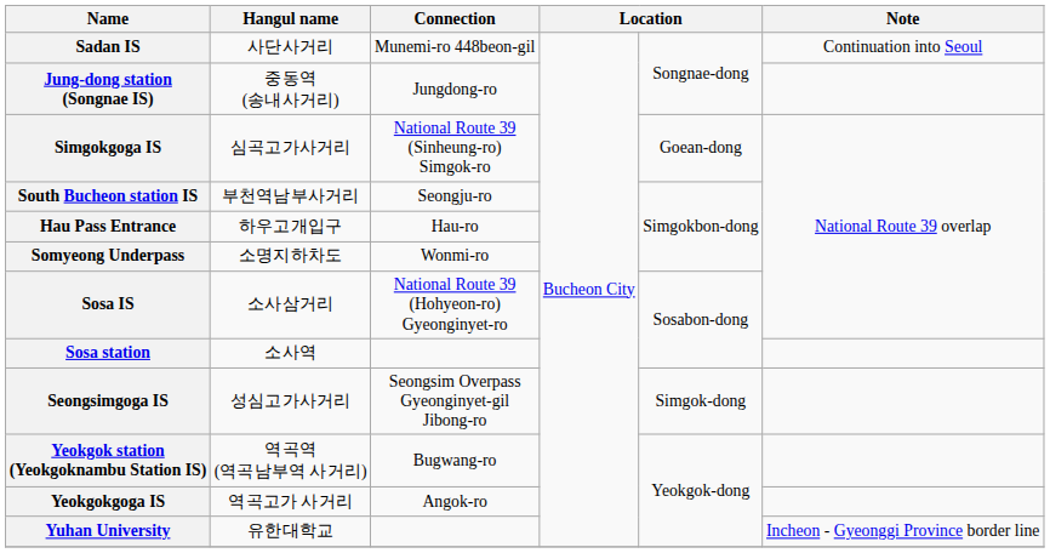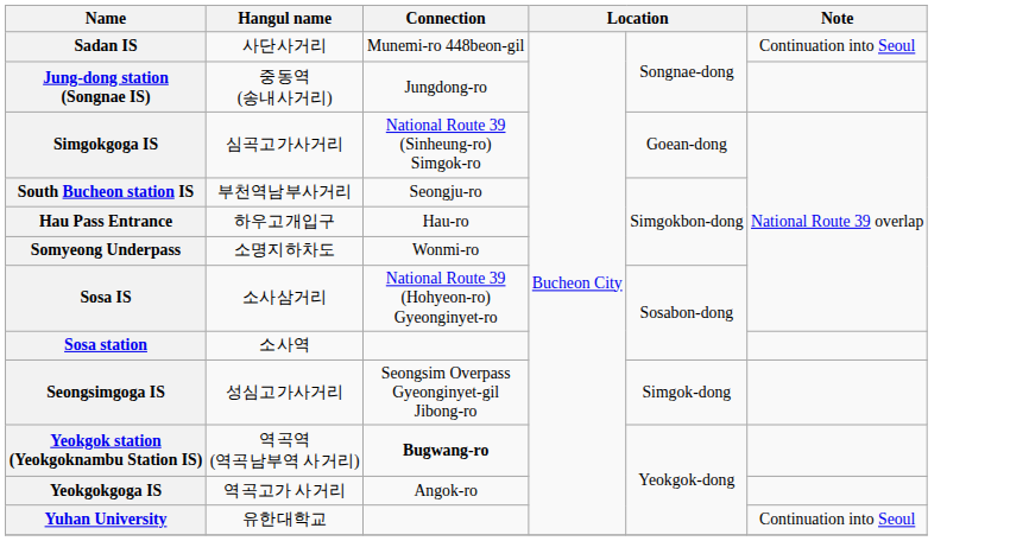Yeokgok station (Yeokgoknambu Station IS) | Connection: normal -> bold
Yuhan University | Note: Incheon - Gyeonggi Province border line -> Continuation into Seoul
